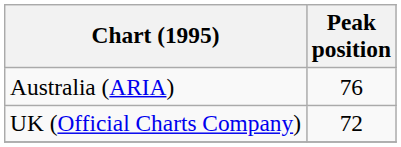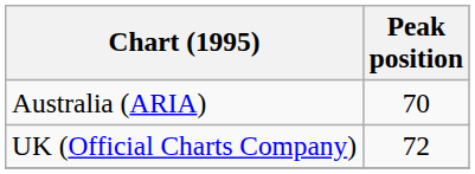Australia (ARIA) | Peak position: 76 -> 70
